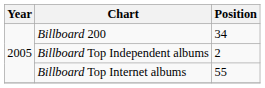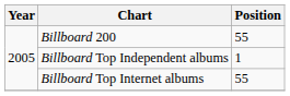Billboard 200 | Position: 34 -> 55
Billboard Top Independent albums | Position: 2 -> 1
